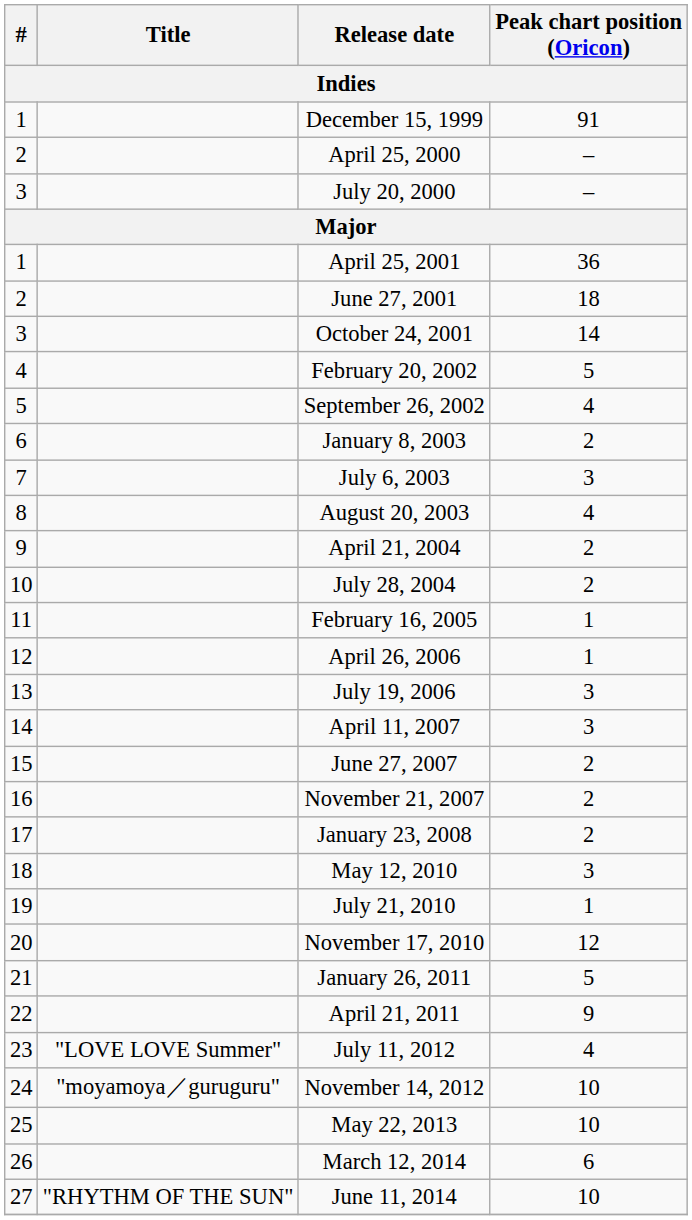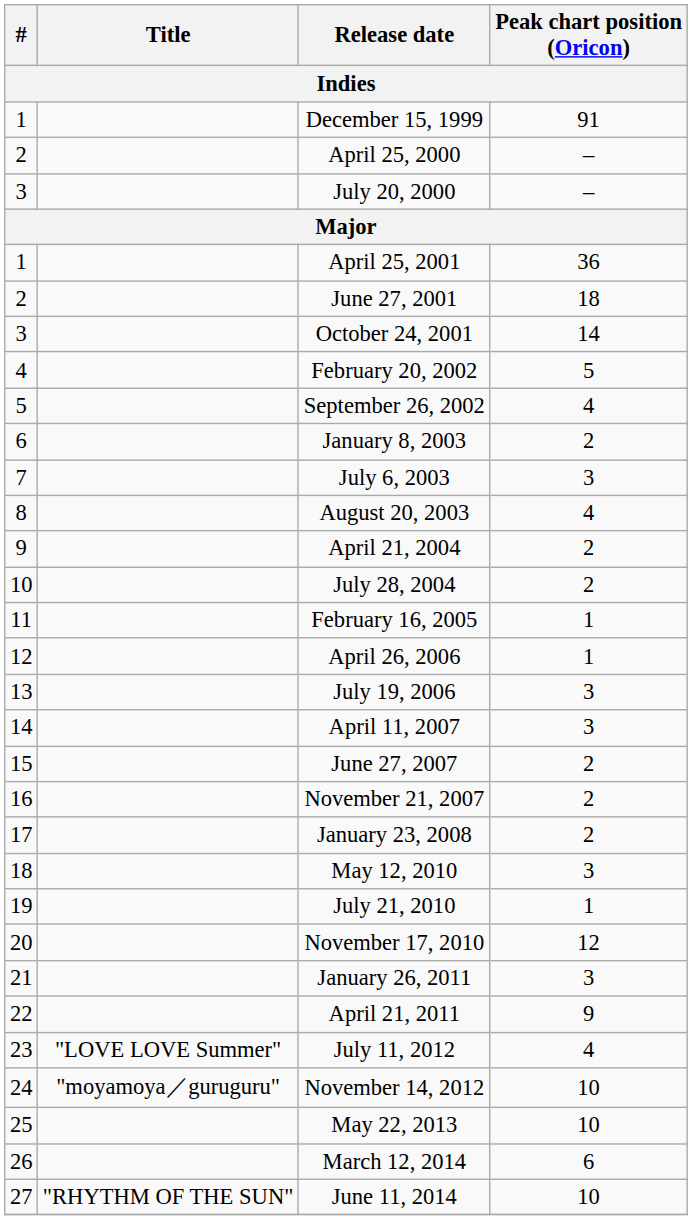January 26, 2011 | Peak chart position (Oricon): 5 -> 3
